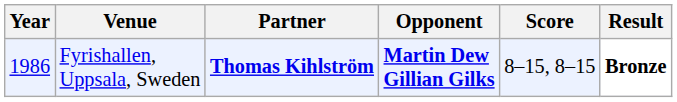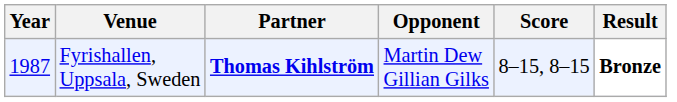Fyrishallen, Uppsala, Sweden | Year: 1986 -> 1987
Fyrishallen, Uppsala, Sweden | Opponent: bold -> normal
